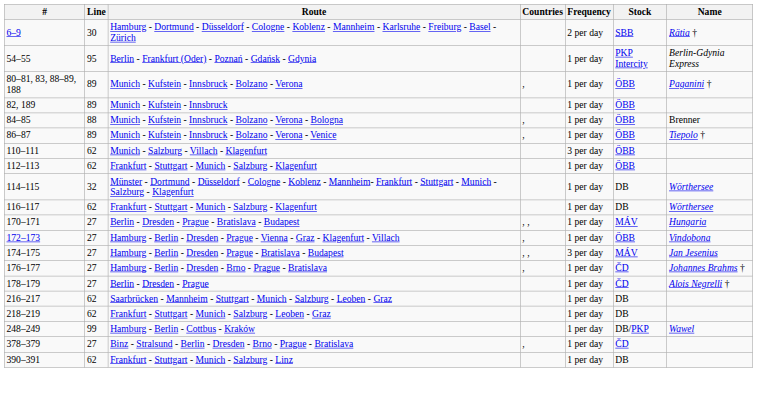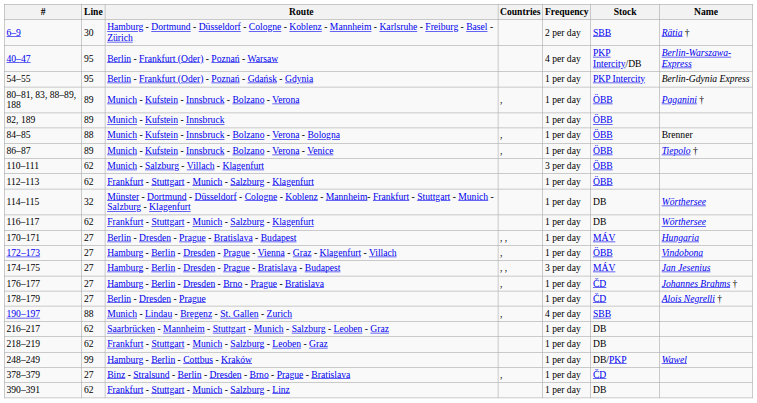+ row: 40–47 | 95 | Berlin - Frankfurt (Oder) - Poznań - Warsaw | 4 per day | PKP Intercity/DB | Berlin-Warszawa-Express
+ row: 190–197 | 88 | Munich - Lindau - Bregenz - St. Gallen - Zurich | , | 4 per day | SBB
